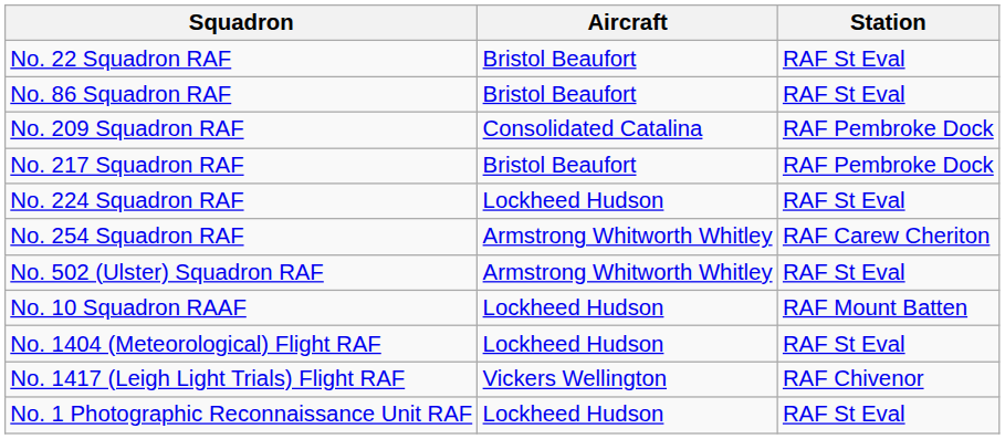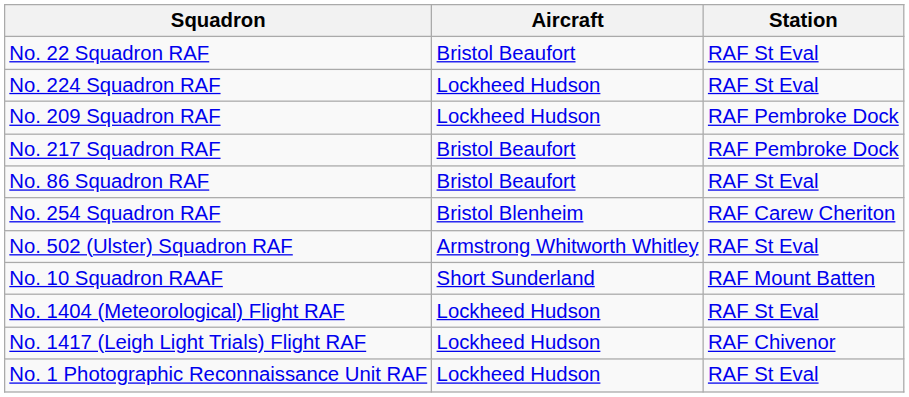rows swapped: No. 86 Squadron RAF <-> No. 224 Squadron RAF
No. 209 Squadron RAF | Aircraft: Consolidated Catalina -> Lockheed Hudson
No. 254 Squadron RAF | Aircraft: Armstrong Whitworth Whitley -> Bristol Blenheim
No. 10 Squadron RAAF | Aircraft: Lockheed Hudson -> Short Sunderland
No. 1417 (Leigh Light Trials) Flight RAF | Aircraft: Vickers Wellington -> Lockheed Hudson
